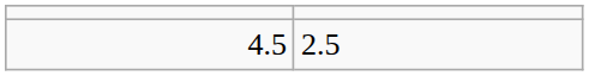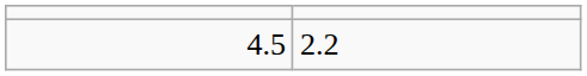4.5 | column 2: 2.5 -> 2.2
